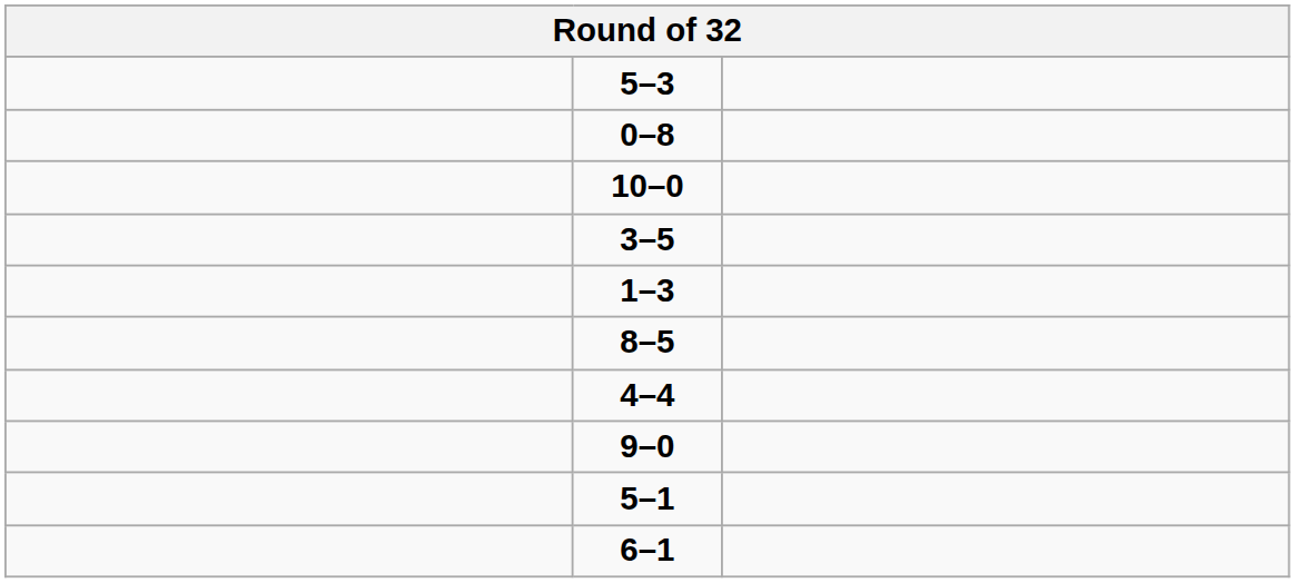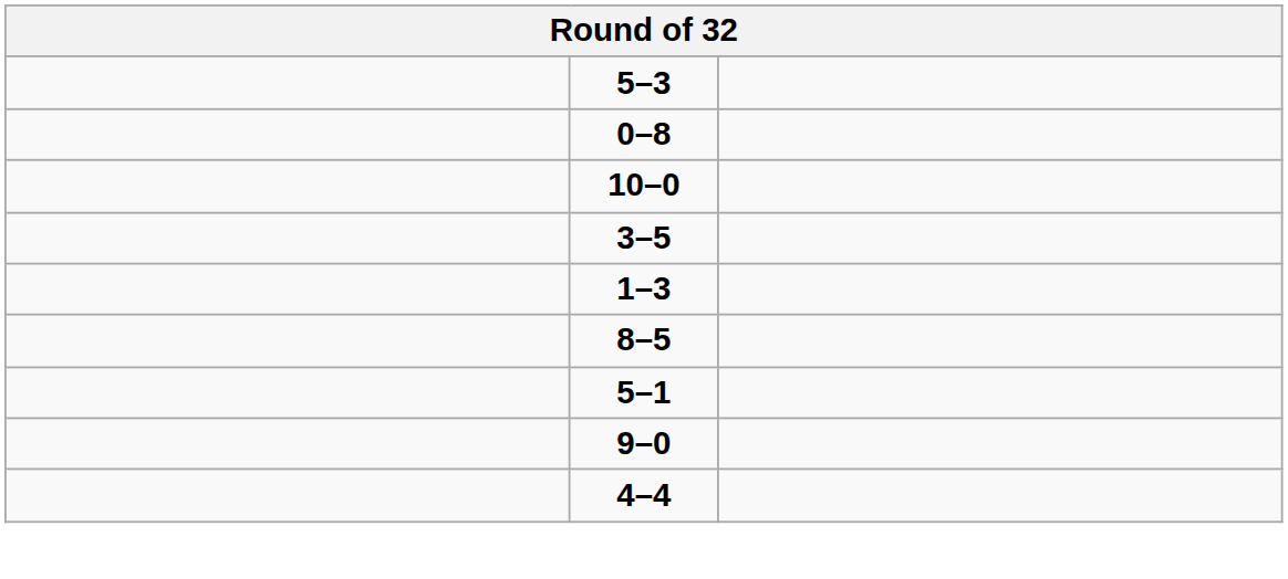rows swapped: 4–4 <-> 5–1
- row: 6–1
